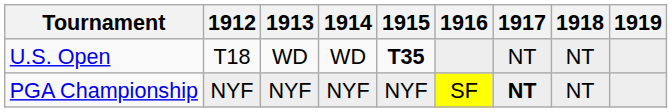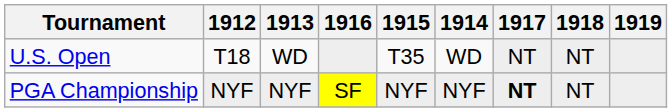columns swapped: 1914 <-> 1916
U.S. Open | 1915: bold -> normal
